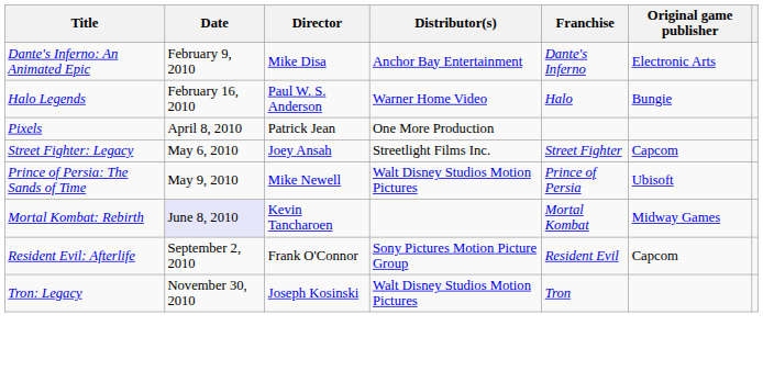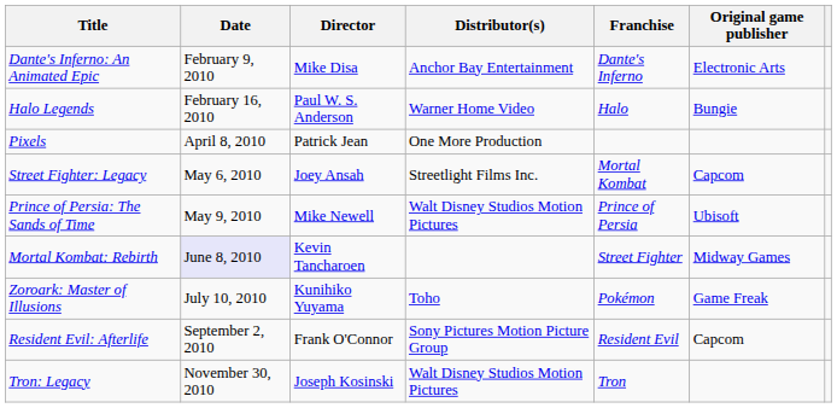Street Fighter: Legacy | Franchise: Street Fighter -> Mortal Kombat
Mortal Kombat: Rebirth | Franchise: Mortal Kombat -> Street Fighter
+ row: Zoroark: Master of Illusions | July 10, 2010 | Kunihiko Yuyama | Toho | Pokémon | Game Freak
